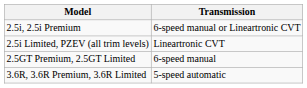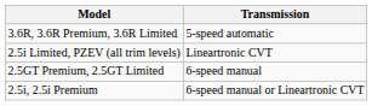rows swapped: 2.5i, 2.5i Premium <-> 3.6R, 3.6R Premium, 3.6R Limited
